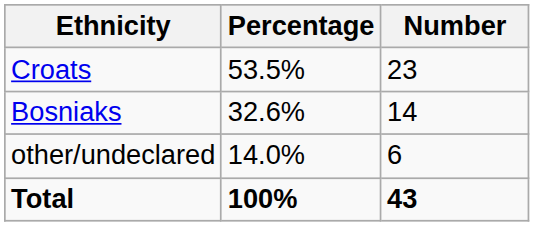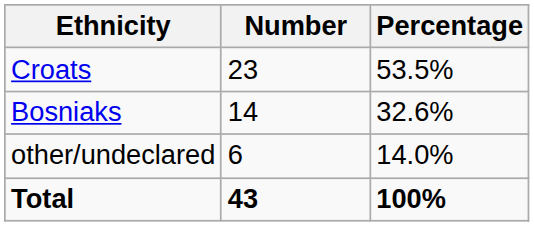columns swapped: Number <-> Percentage
